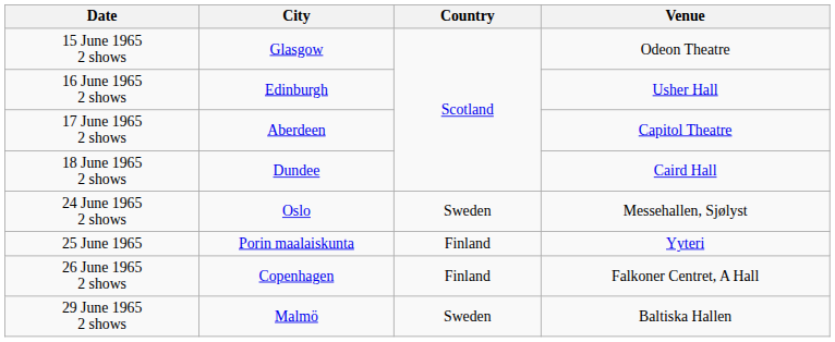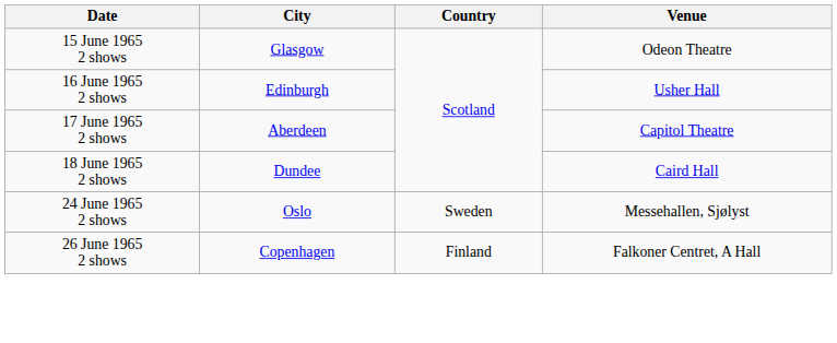- row: 25 June 1965 | Porin maalaiskunta | Finland | Yyteri
- row: 29 June 1965 2 shows | Malmö | Sweden | Baltiska Hallen
